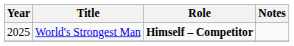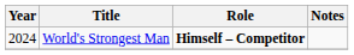World's Strongest Man | Year: 2025 -> 2024
